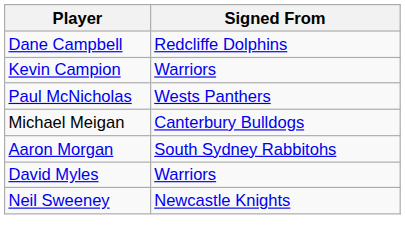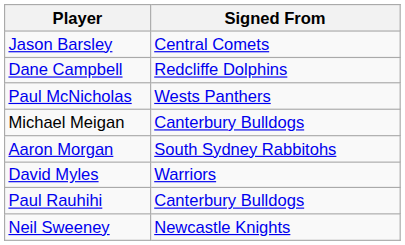+ row: Jason Barsley | Central Comets
- row: Kevin Campion | Warriors
+ row: Paul Rauhihi | Canterbury Bulldogs
